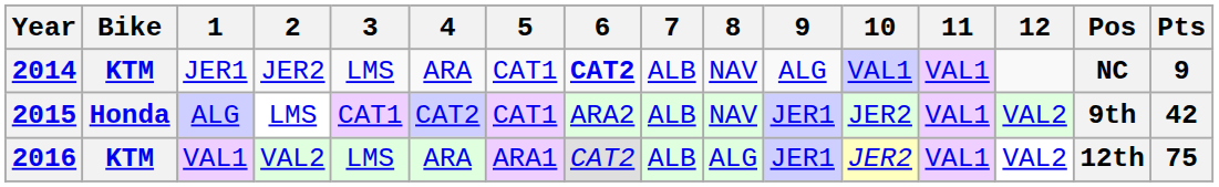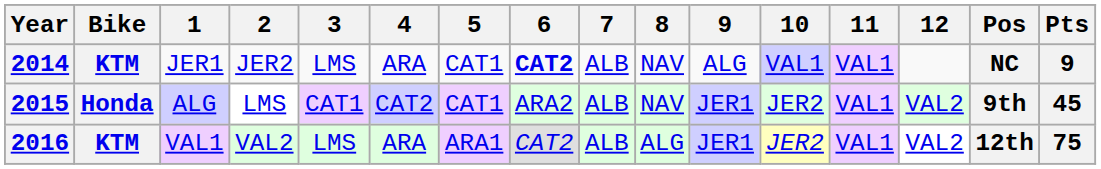2015 | Pts: 42 -> 45
